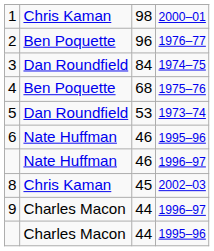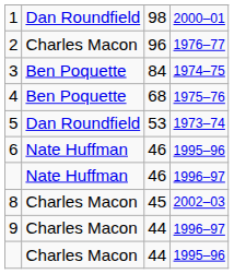1 | column 2: Chris Kaman -> Dan Roundfield
2 | column 2: Ben Poquette -> Charles Macon
3 | column 2: Dan Roundfield -> Ben Poquette
8 | column 2: Chris Kaman -> Charles Macon
